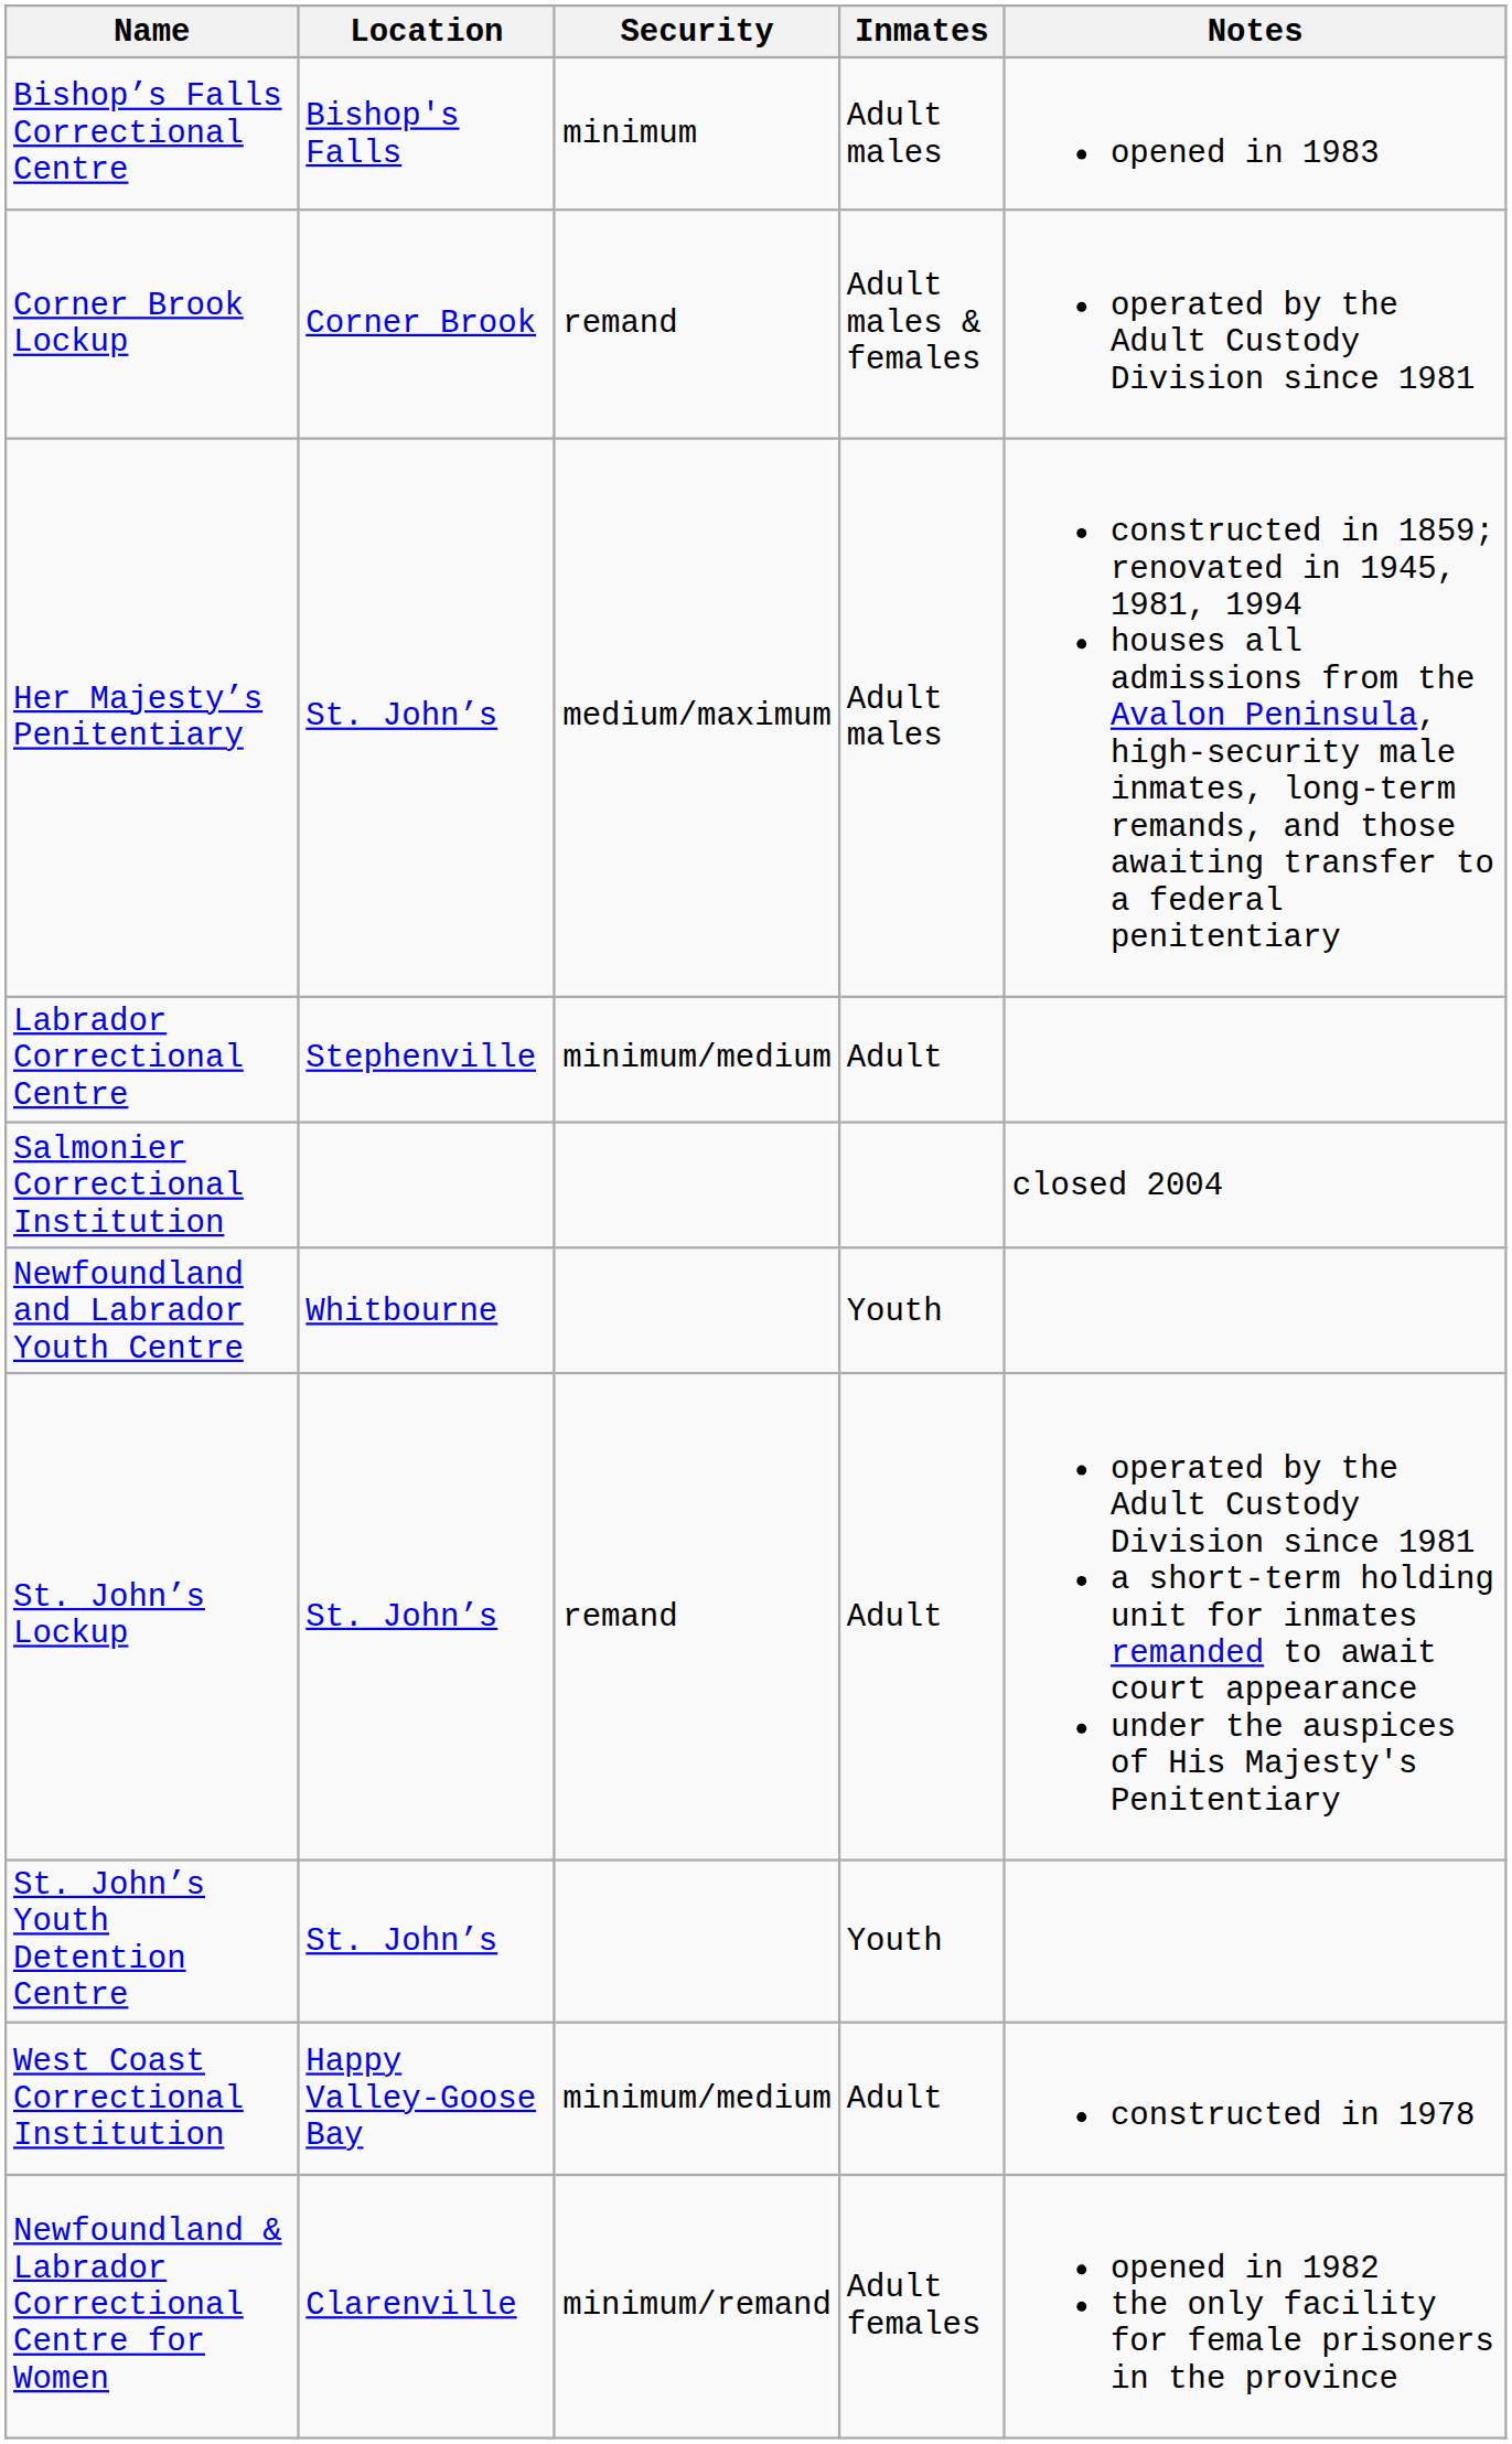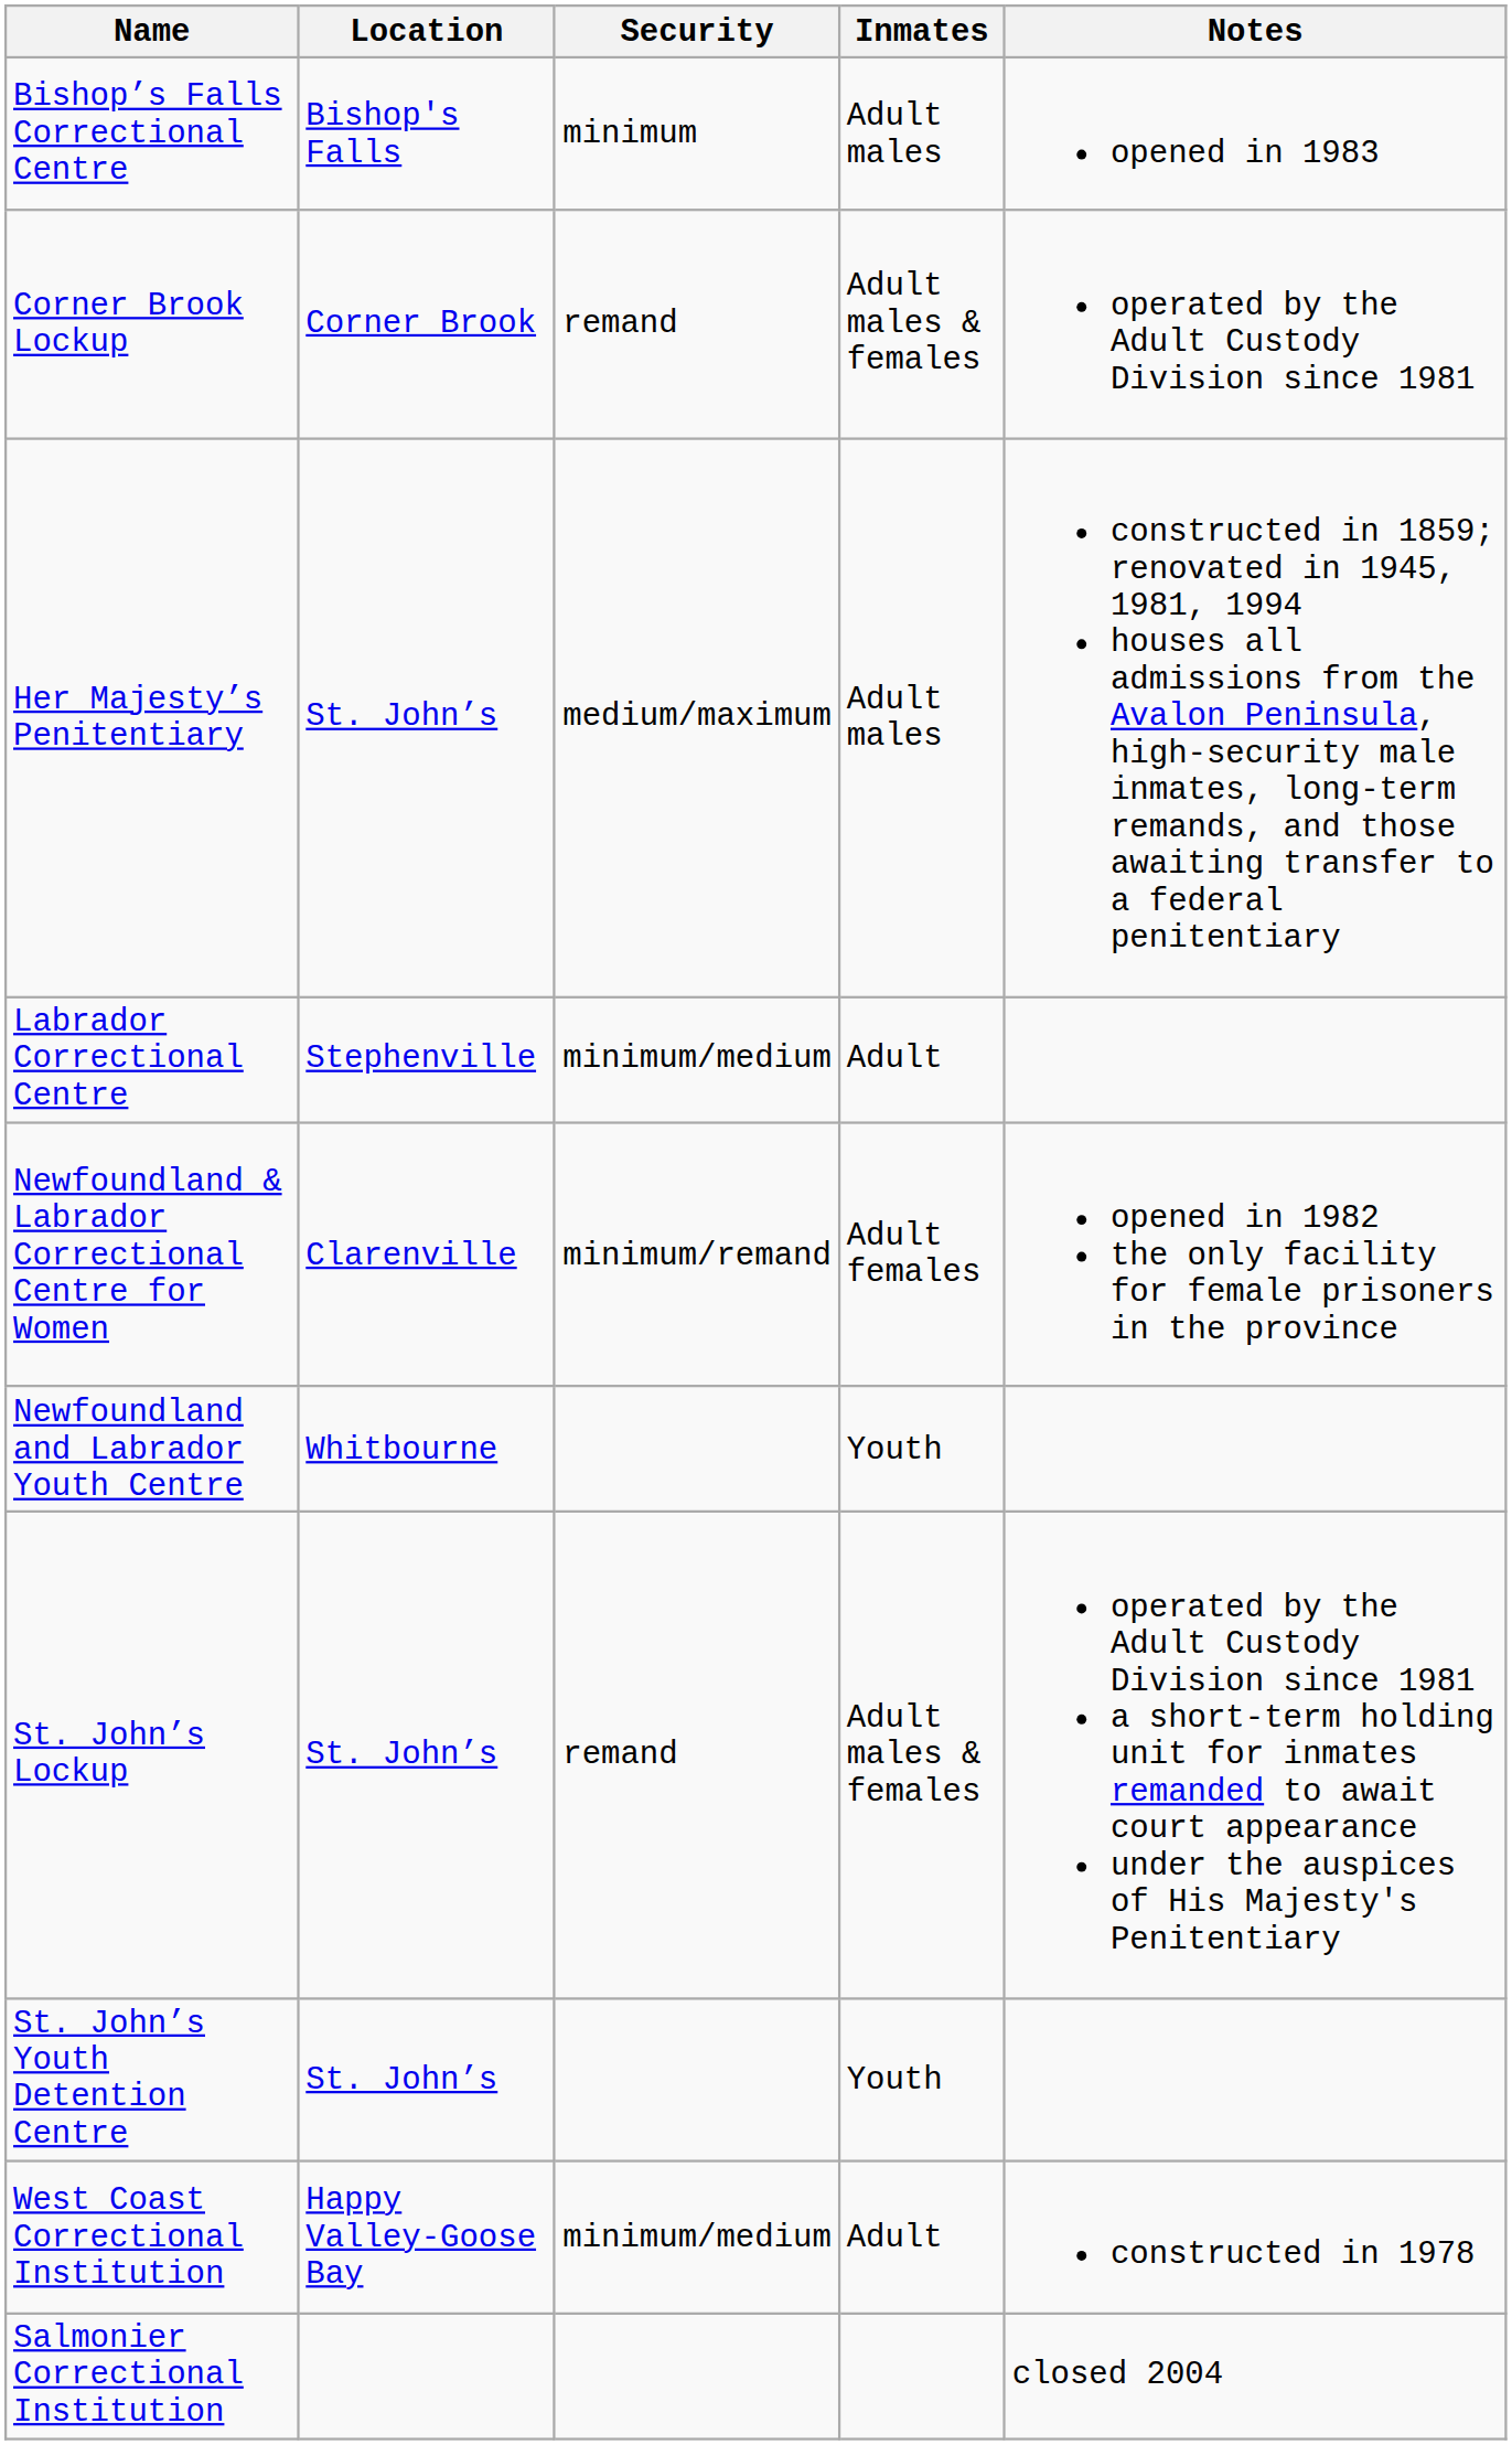rows swapped: Newfoundland & Labrador Correctional Centre for Women <-> Salmonier Correctional Institution
St. John’s Lockup | Inmates: Adult -> Adult males & females
